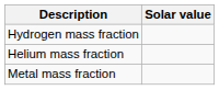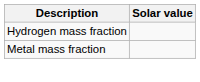- row: Helium mass fraction
